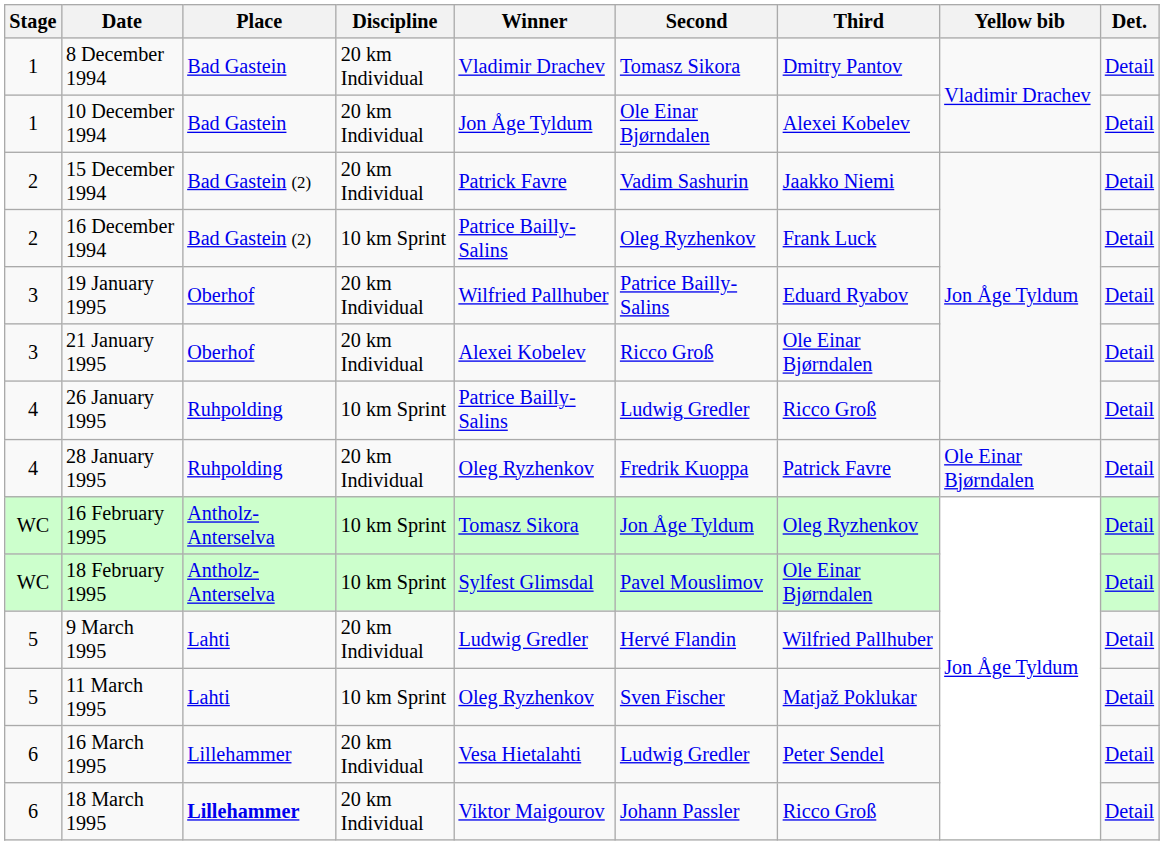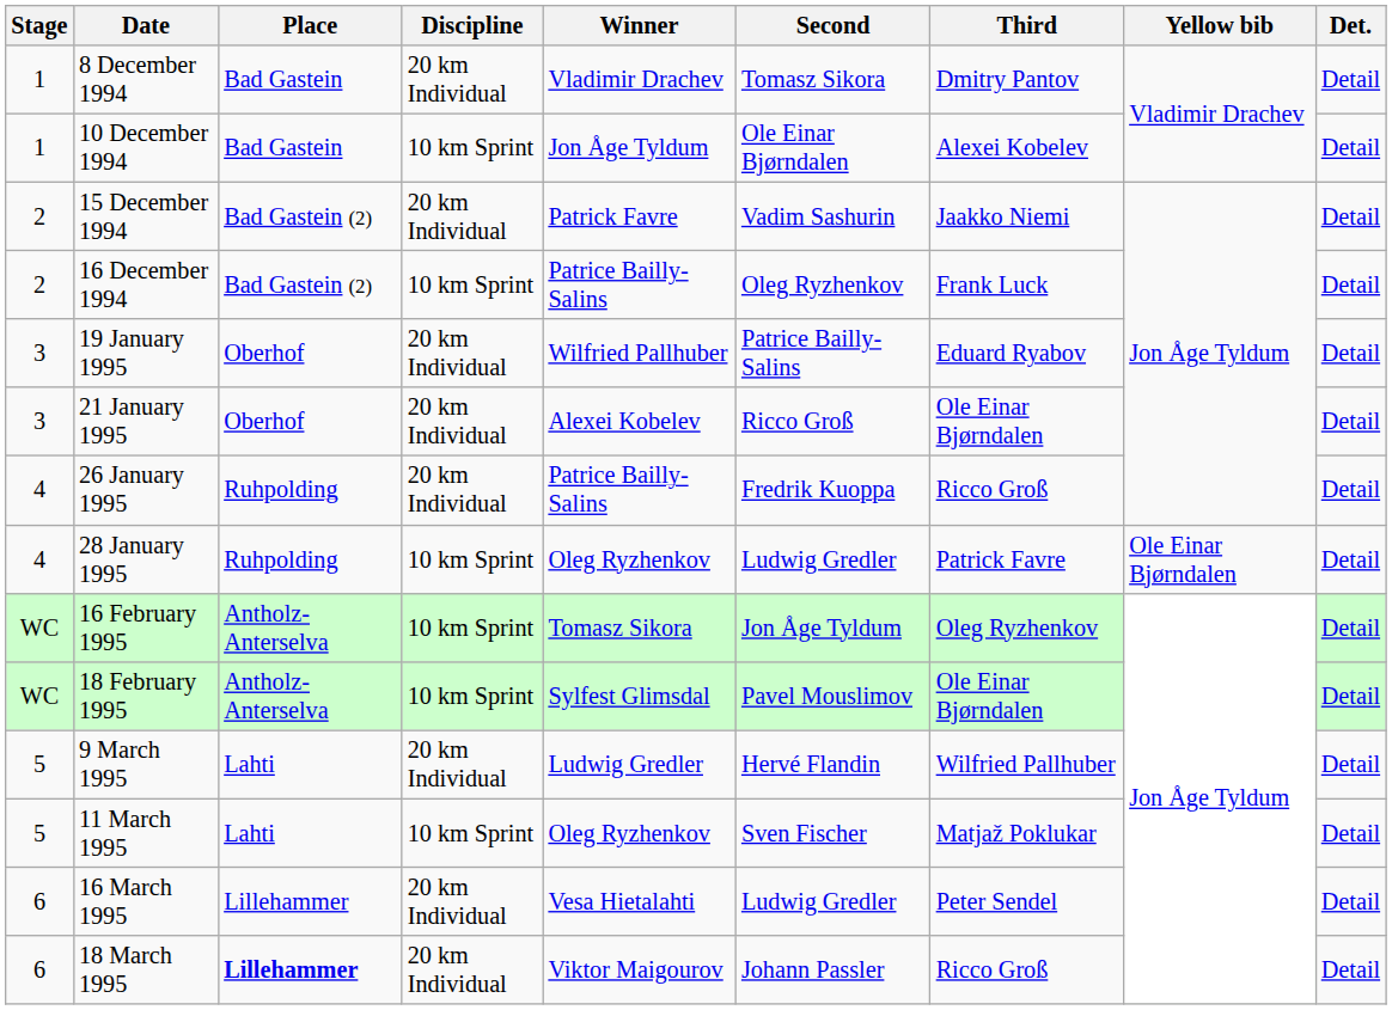10 December 1994 | Discipline: 20 km Individual -> 10 km Sprint
26 January 1995 | Discipline: 10 km Sprint -> 20 km Individual
26 January 1995 | Second: Ludwig Gredler -> Fredrik Kuoppa
28 January 1995 | Discipline: 20 km Individual -> 10 km Sprint
28 January 1995 | Second: Fredrik Kuoppa -> Ludwig Gredler
